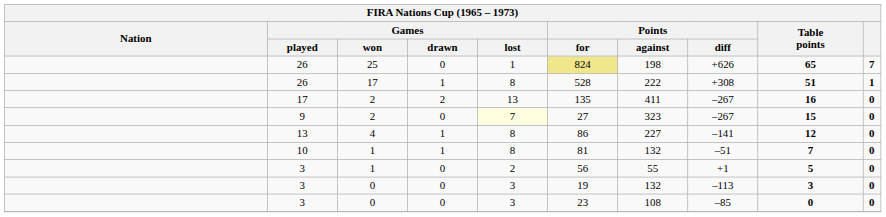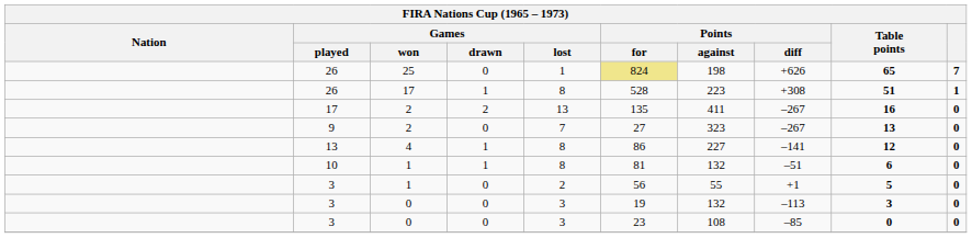26 / 17 | Points / against: 222 -> 223
9 | Games / lost: lightyellow background -> no background
9 | Table points: 15 -> 13
10 | Table points: 7 -> 6
